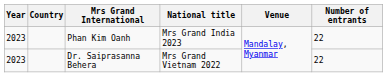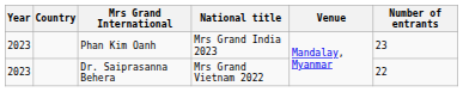Phan Kim Oanh | Number of entrants: 22 -> 23
